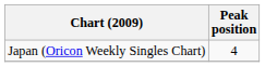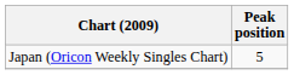Japan (Oricon Weekly Singles Chart) | Peak position: 4 -> 5
